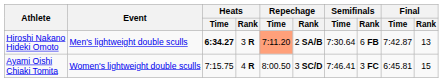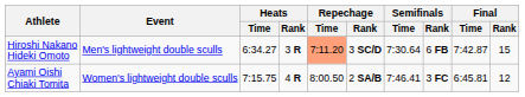Hiroshi Nakano Hideki Omoto | Heats / Time: bold -> normal
Hiroshi Nakano Hideki Omoto | Repechage / Rank: 2 SA/B -> 3 SC/D
Hiroshi Nakano Hideki Omoto | Final / Rank: 13 -> 15
Ayami Oishi Chiaki Tomita | Repechage / Rank: 3 SC/D -> 2 SA/B
Ayami Oishi Chiaki Tomita | Final / Rank: 15 -> 12
